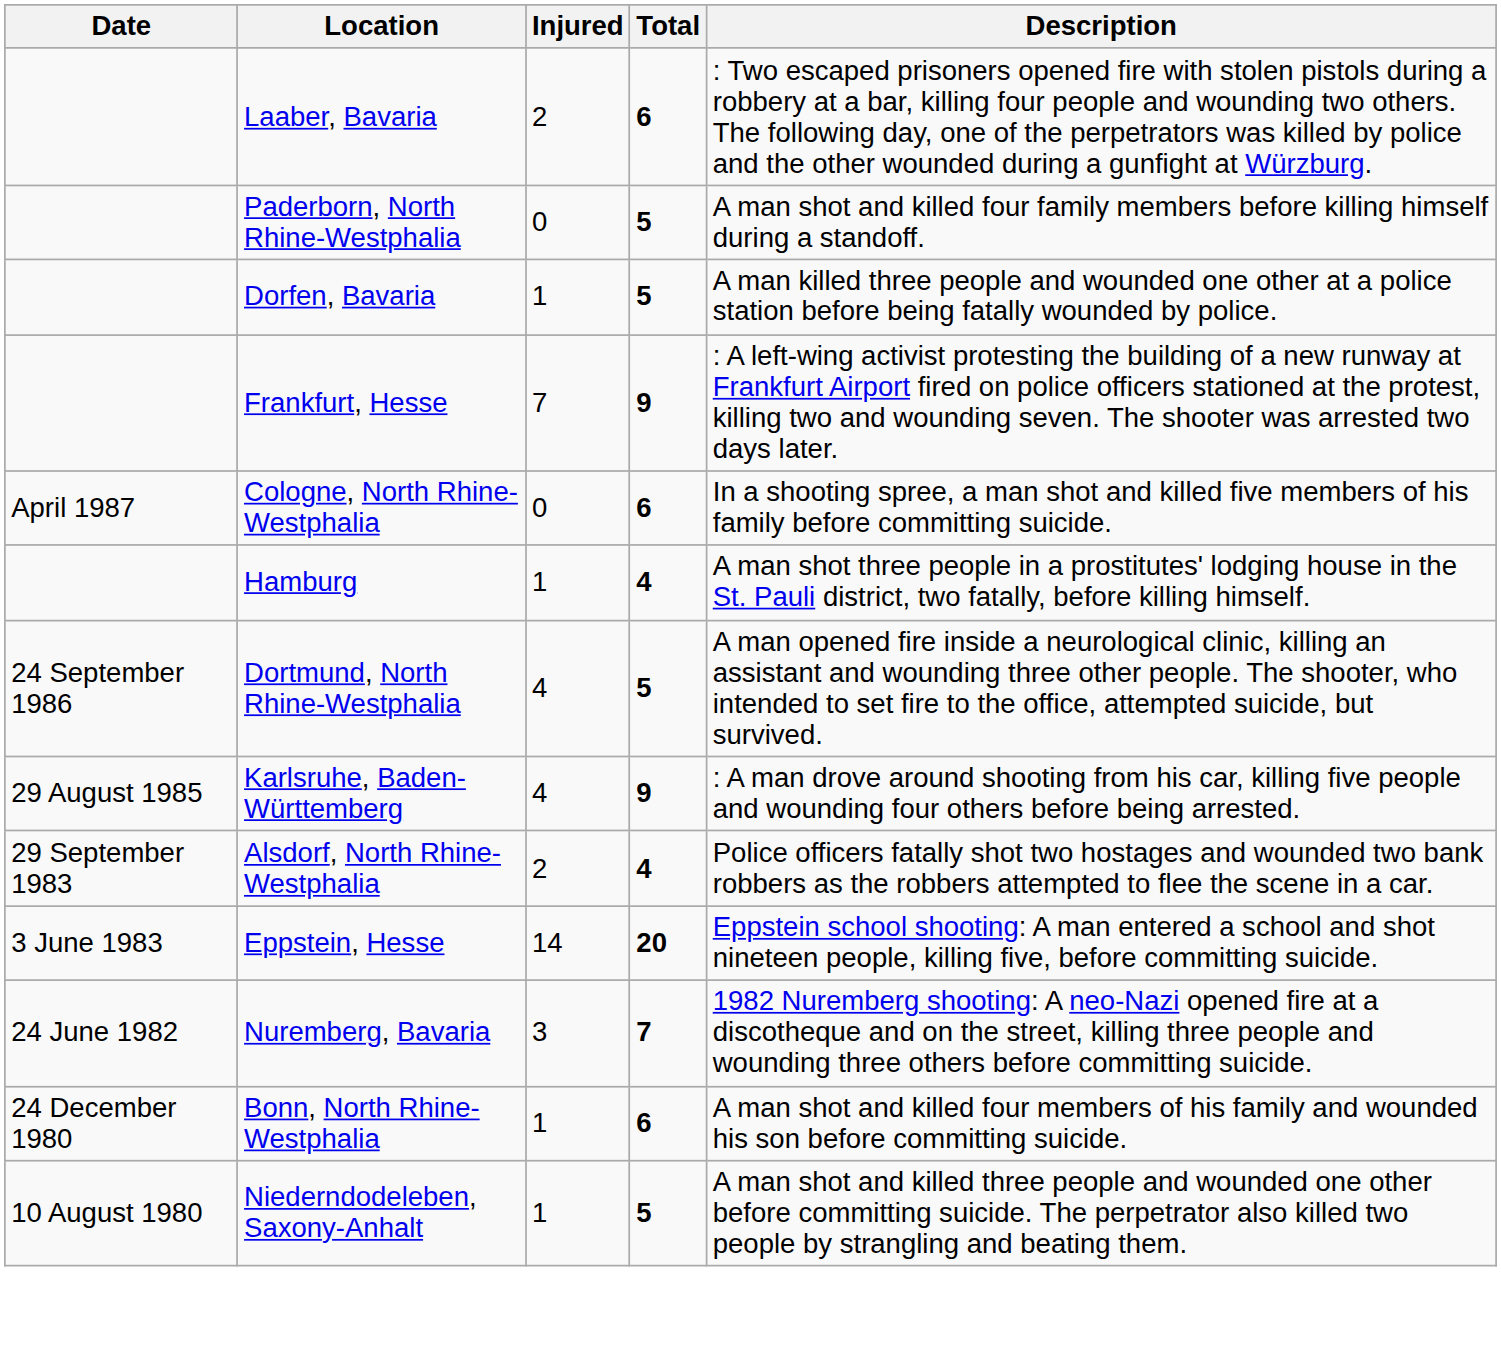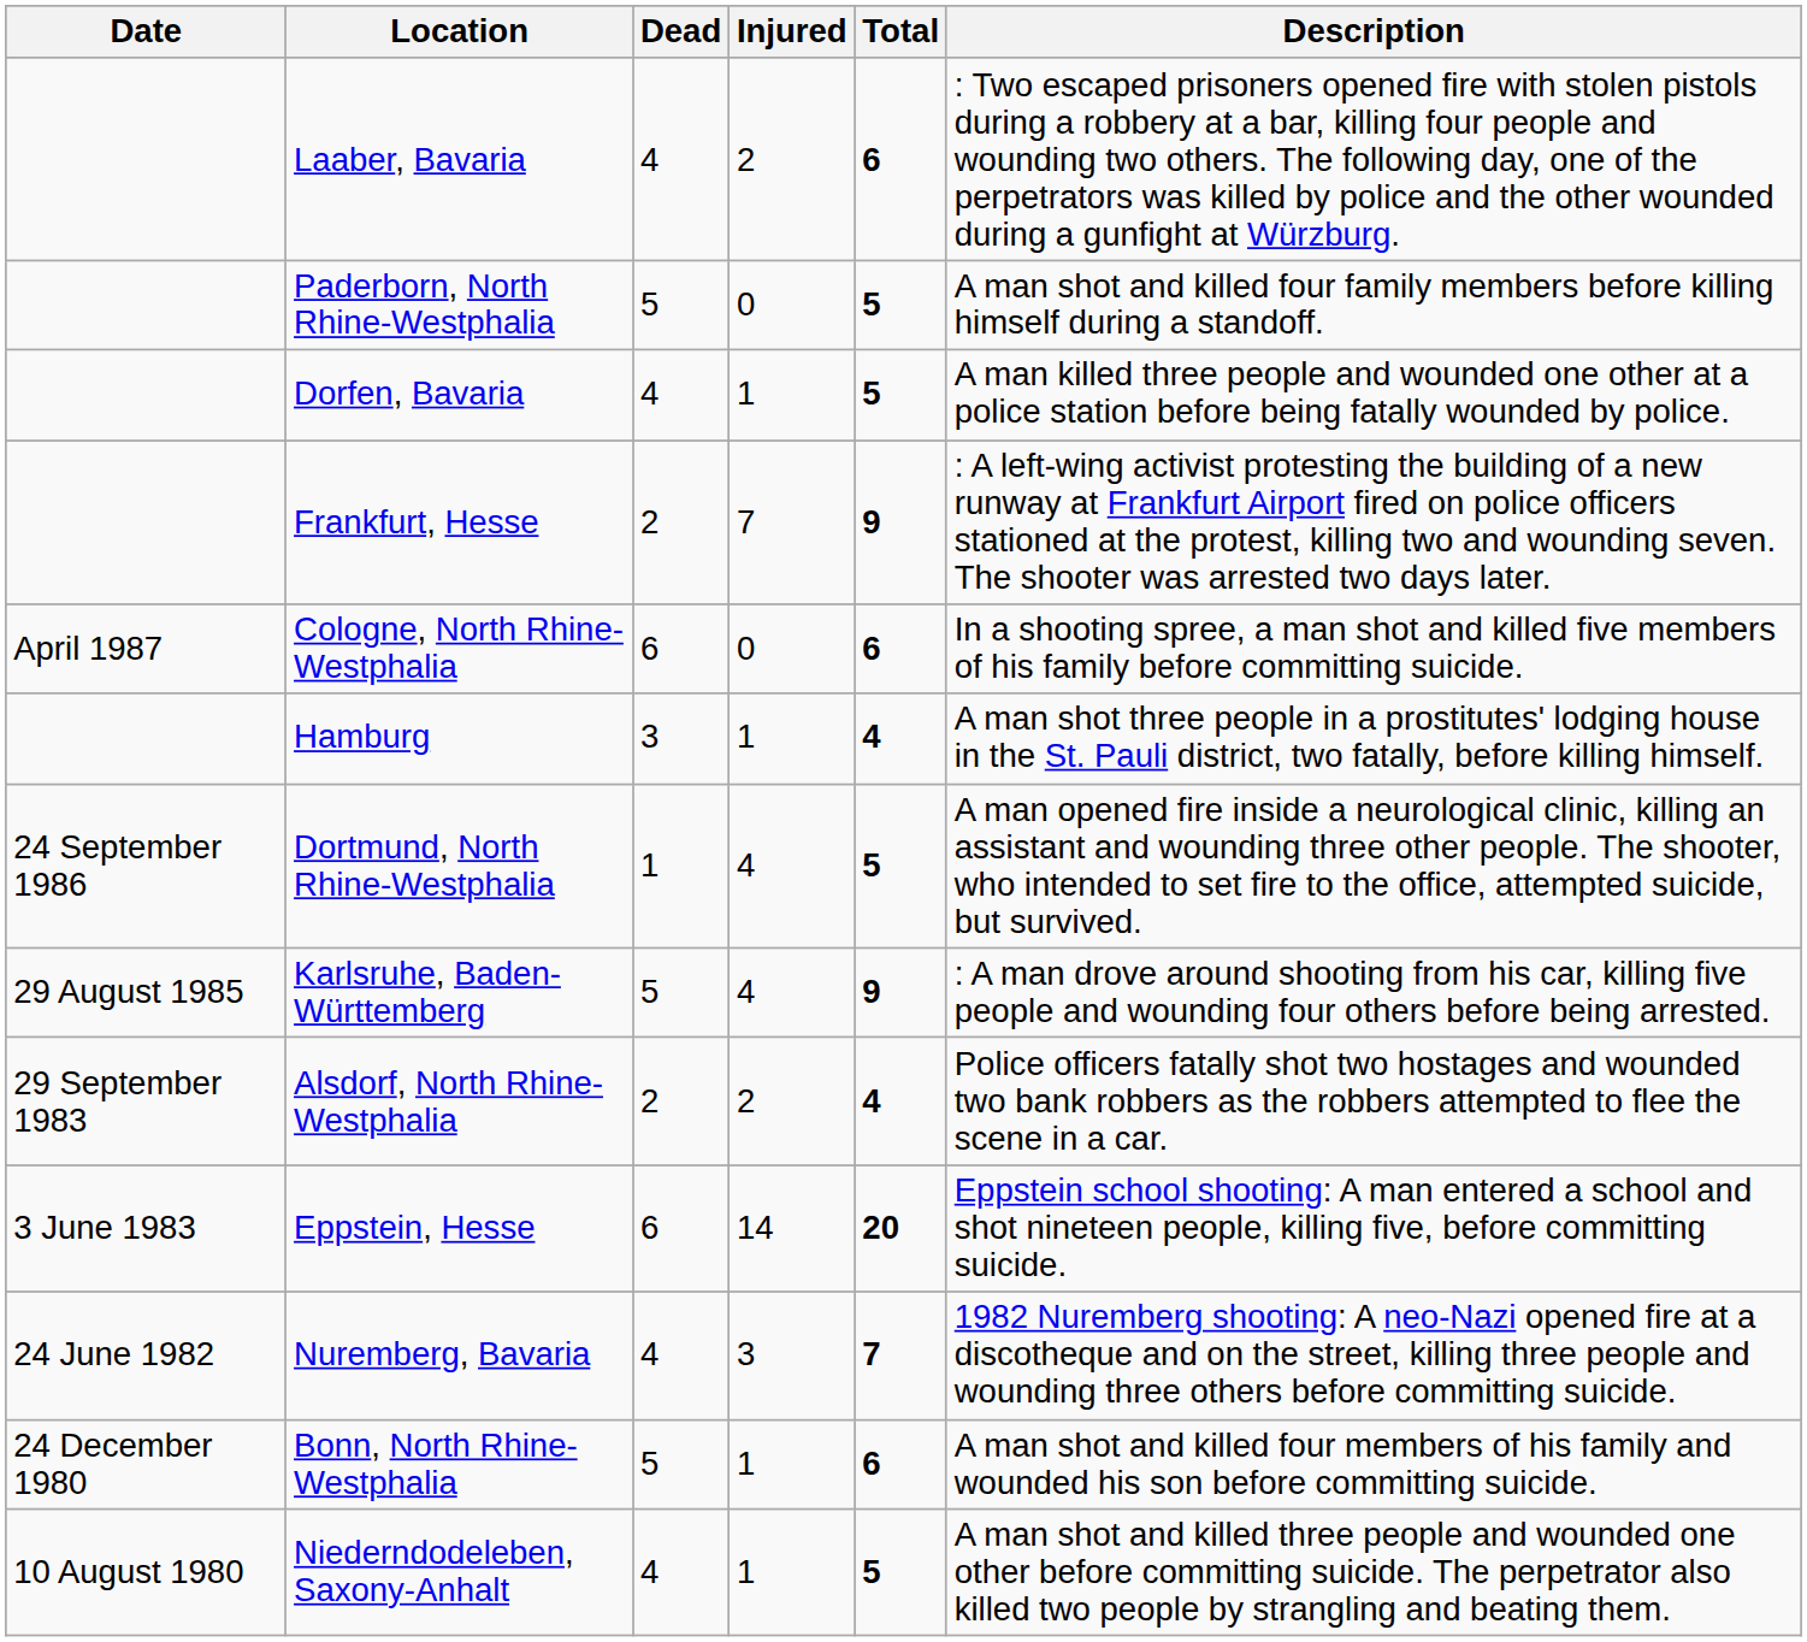+ column: Dead | 4 | 5 | 4 | 2 | 6 | 3 | 1 | 5 | 2 | 6 | 4 | 5 | 4
